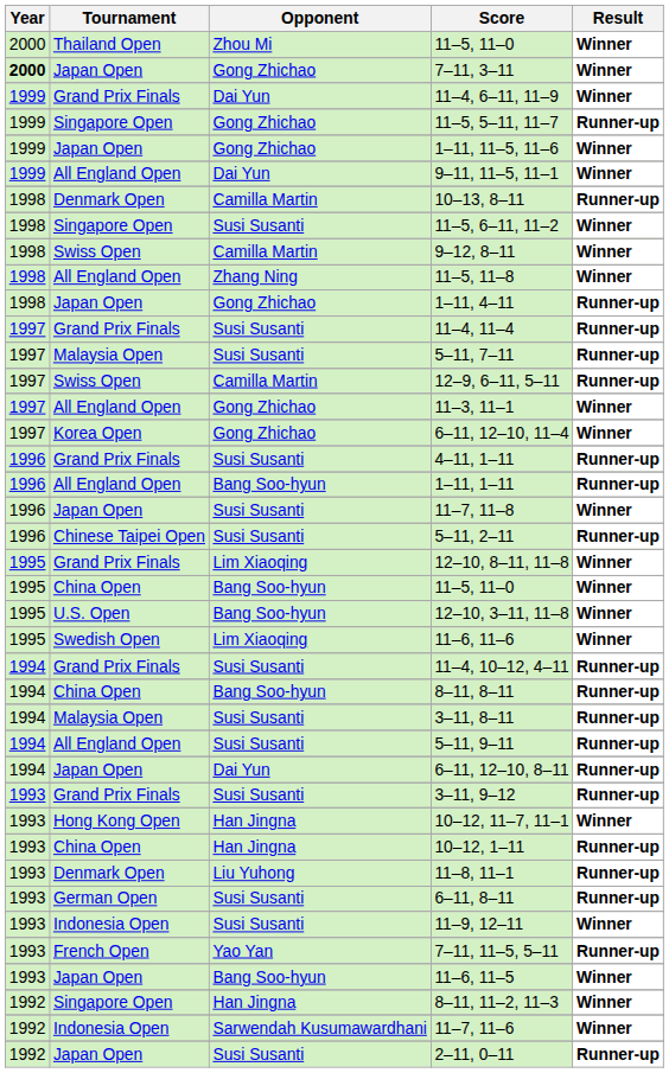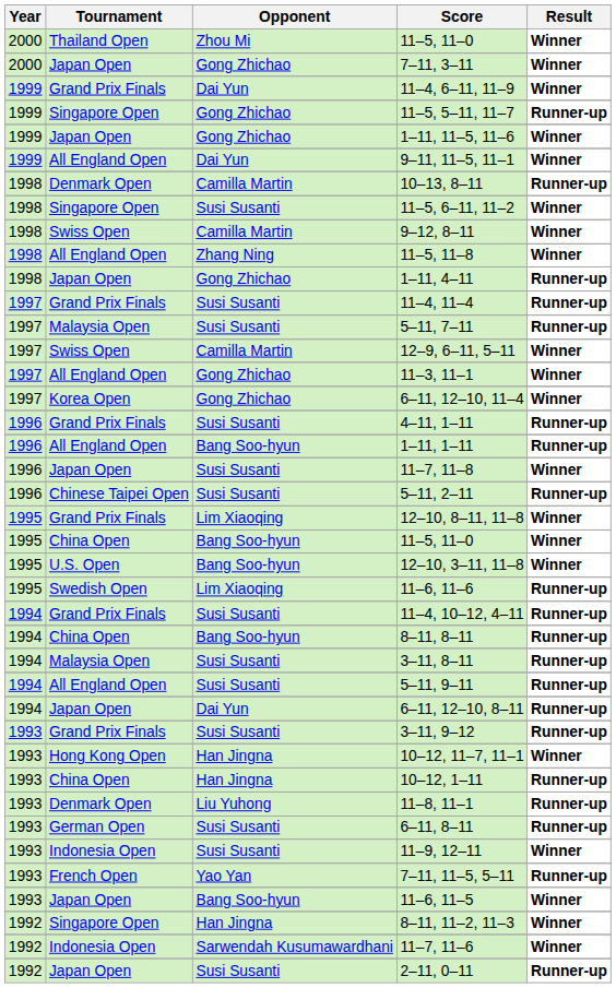7–11, 3–11 | Year: bold -> normal
12–9, 6–11, 5–11 | Result: Runner-up -> Winner
11–6, 11–6 | Result: Winner -> Runner-up
